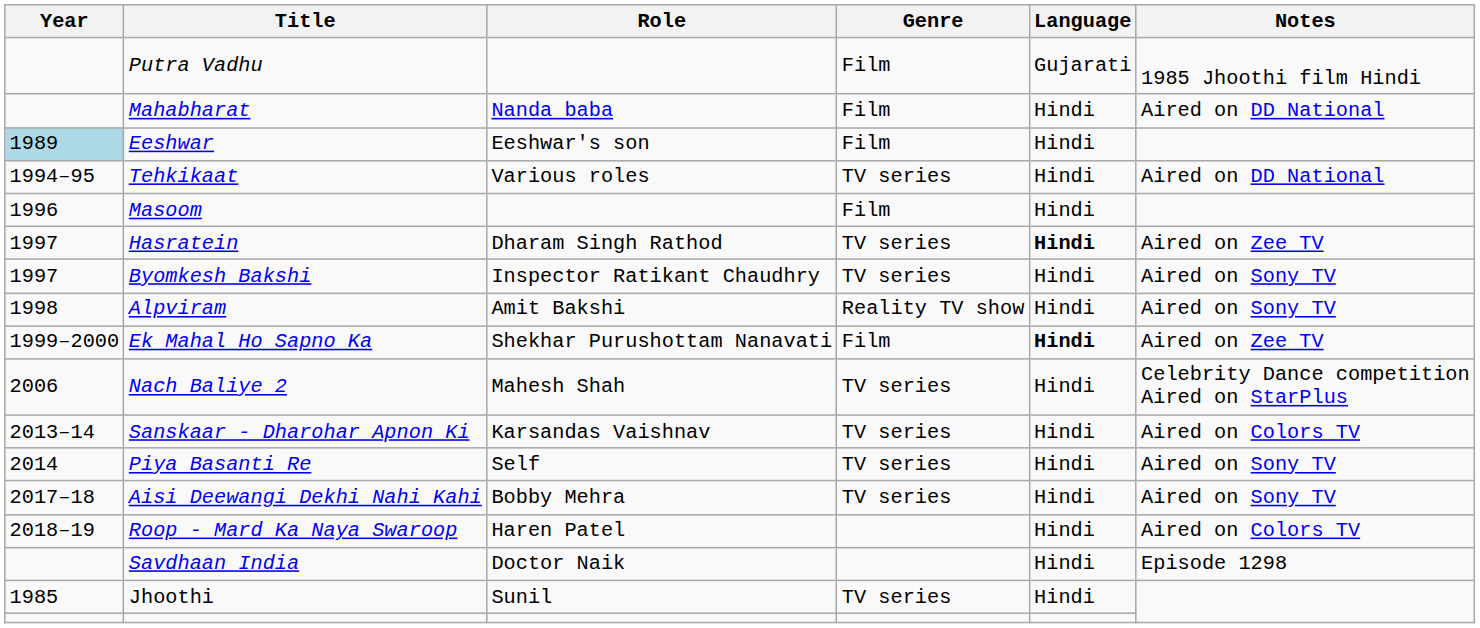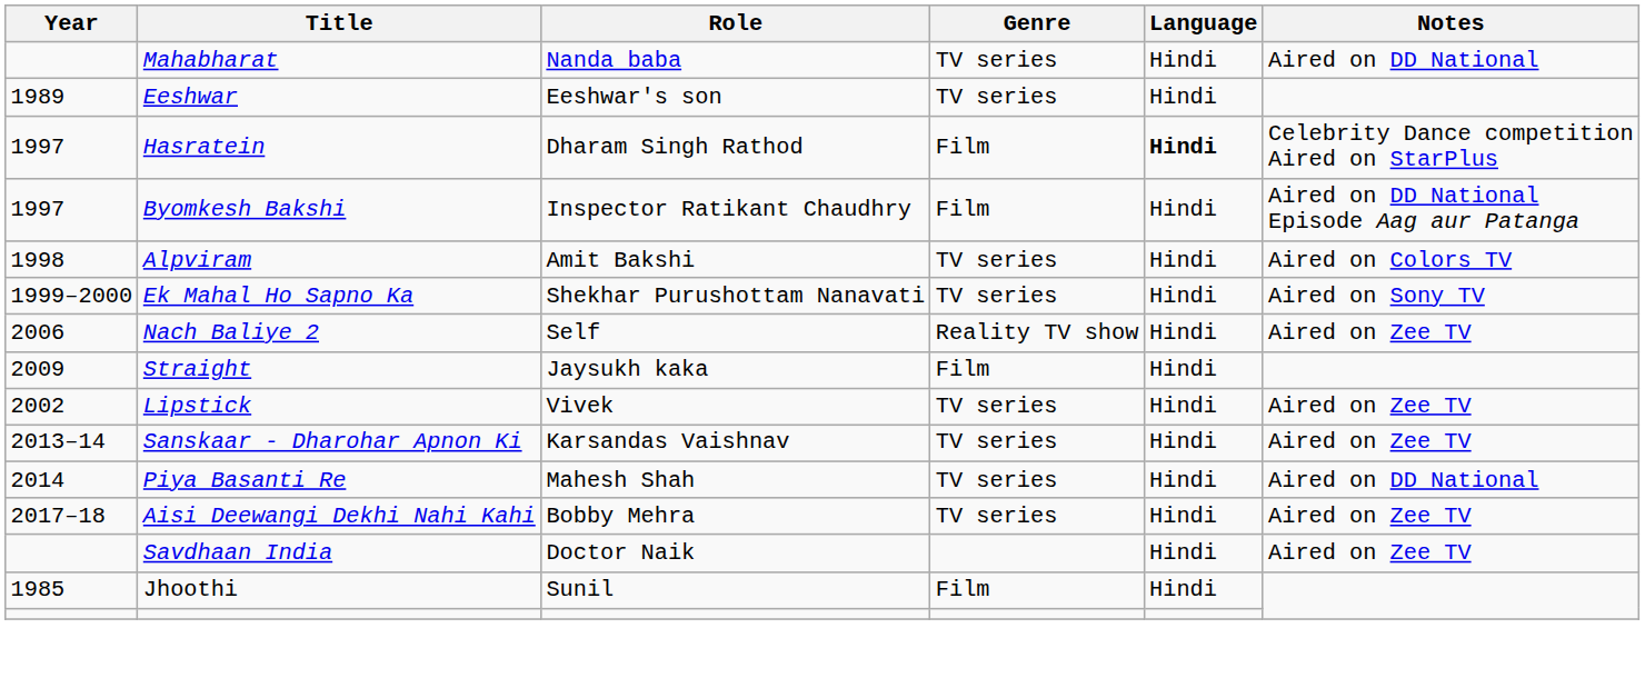- row: Putra Vadhu | Film | Gujarati | 1985 Jhoothi film Hindi
Mahabharat | Genre: Film -> TV series
Eeshwar | Year: lightblue background -> no background
Eeshwar | Genre: Film -> TV series
- row: 1994–95 | Tehkikaat | Various roles | TV series | Hindi | Aired on DD National
- row: 1996 | Masoom | Film | Hindi
Hasratein | Genre: TV series -> Film
Hasratein | Notes: Aired on Zee TV -> Celebrity Dance competition Aired on StarPlus
Byomkesh Bakshi | Genre: TV series -> Film
Byomkesh Bakshi | Notes: Aired on Sony TV -> Aired on DD National Episode Aag aur Patanga
Alpviram | Genre: Reality TV show -> TV series
Alpviram | Notes: Aired on Sony TV -> Aired on Colors TV
Ek Mahal Ho Sapno Ka | Genre: Film -> TV series
Ek Mahal Ho Sapno Ka | Language: bold -> normal
Ek Mahal Ho Sapno Ka | Notes: Aired on Zee TV -> Aired on Sony TV
Nach Baliye 2 | Role: Mahesh Shah -> Self
Nach Baliye 2 | Genre: TV series -> Reality TV show
Nach Baliye 2 | Notes: Celebrity Dance competition Aired on StarPlus -> Aired on Zee TV
+ row: 2009 | Straight | Jaysukh kaka | Film | Hindi
+ row: 2002 | Lipstick | Vivek | TV series | Hindi | Aired on Zee TV
Sanskaar - Dharohar Apnon Ki | Notes: Aired on Colors TV -> Aired on Zee TV
Piya Basanti Re | Role: Self -> Mahesh Shah
Piya Basanti Re | Notes: Aired on Sony TV -> Aired on DD National
Aisi Deewangi Dekhi Nahi Kahi | Notes: Aired on Sony TV -> Aired on Zee TV
- row: 2018–19 | Roop - Mard Ka Naya Swaroop | Haren Patel | Hindi | Aired on Colors TV
Savdhaan India | Notes: Episode 1298 -> Aired on Zee TV
Jhoothi | Genre: TV series -> Film
